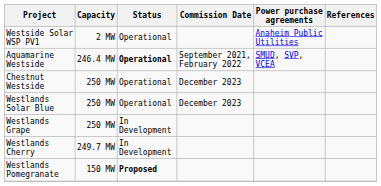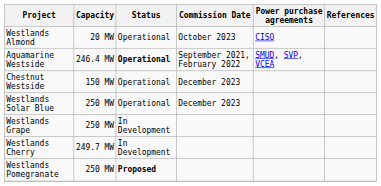- row: Westside Solar WSP PV1 | 2 MW | Operational | Anaheim Public Utilities
+ row: Westlands Almond | 20 MW | Operational | October 2023 | CISO
Chestnut Westside | Capacity: 250 MW -> 150 MW
Westlands Pomegranate | Capacity: 150 MW -> 250 MW
